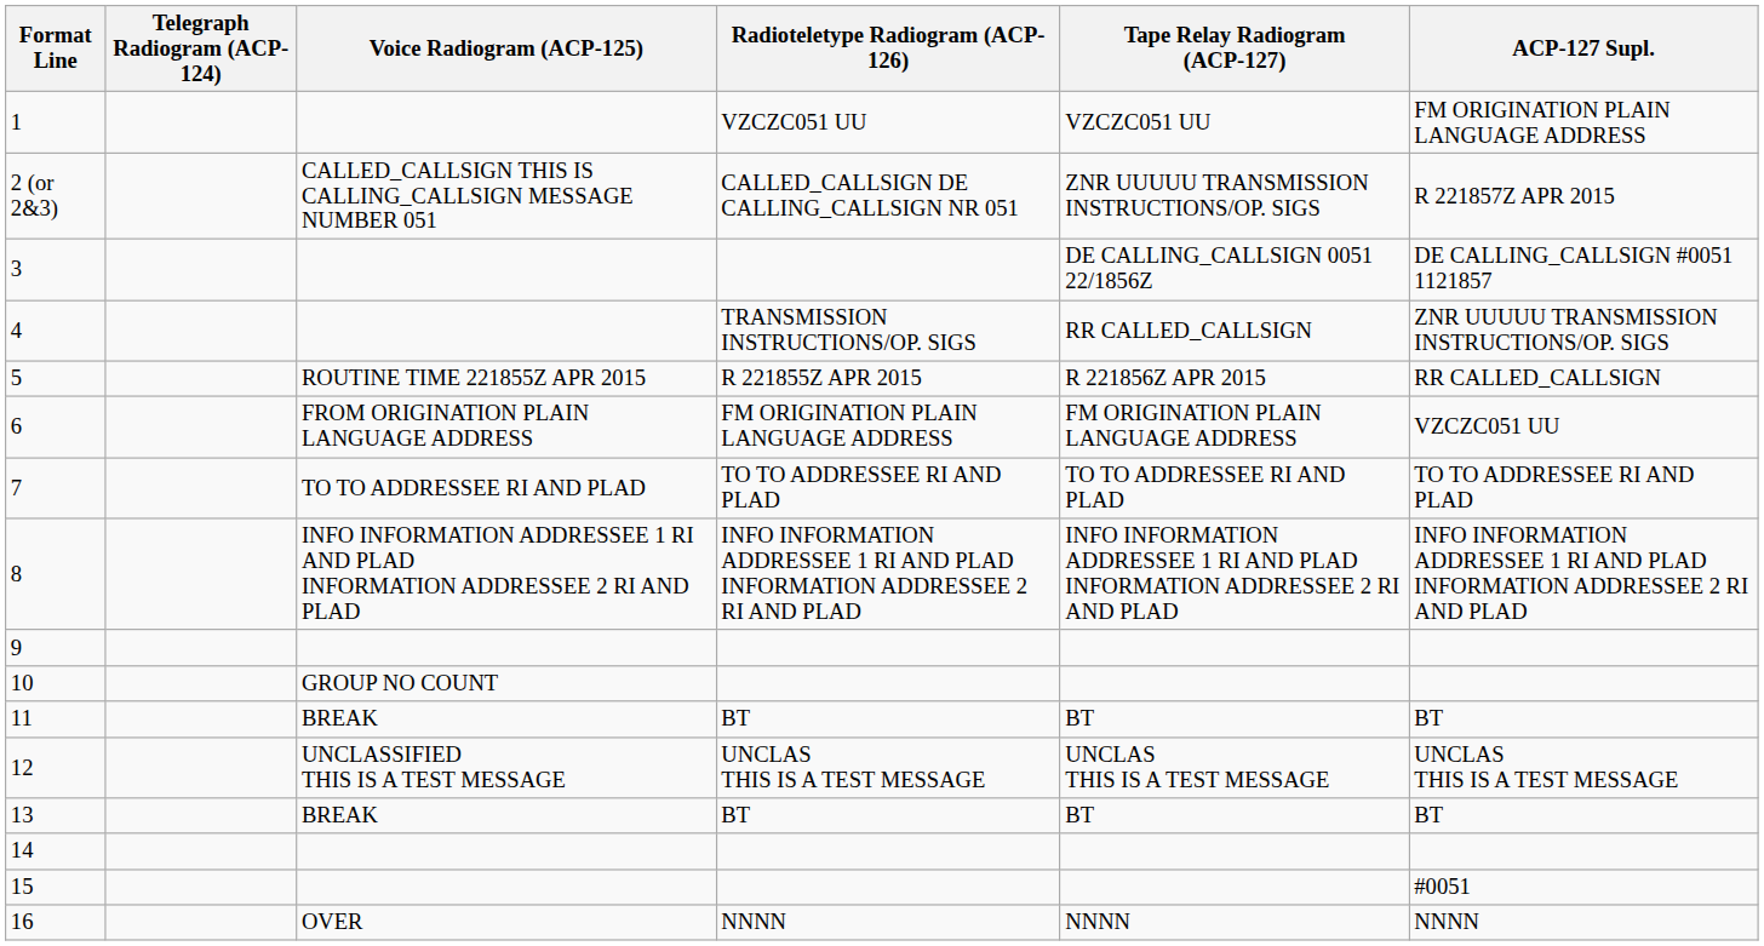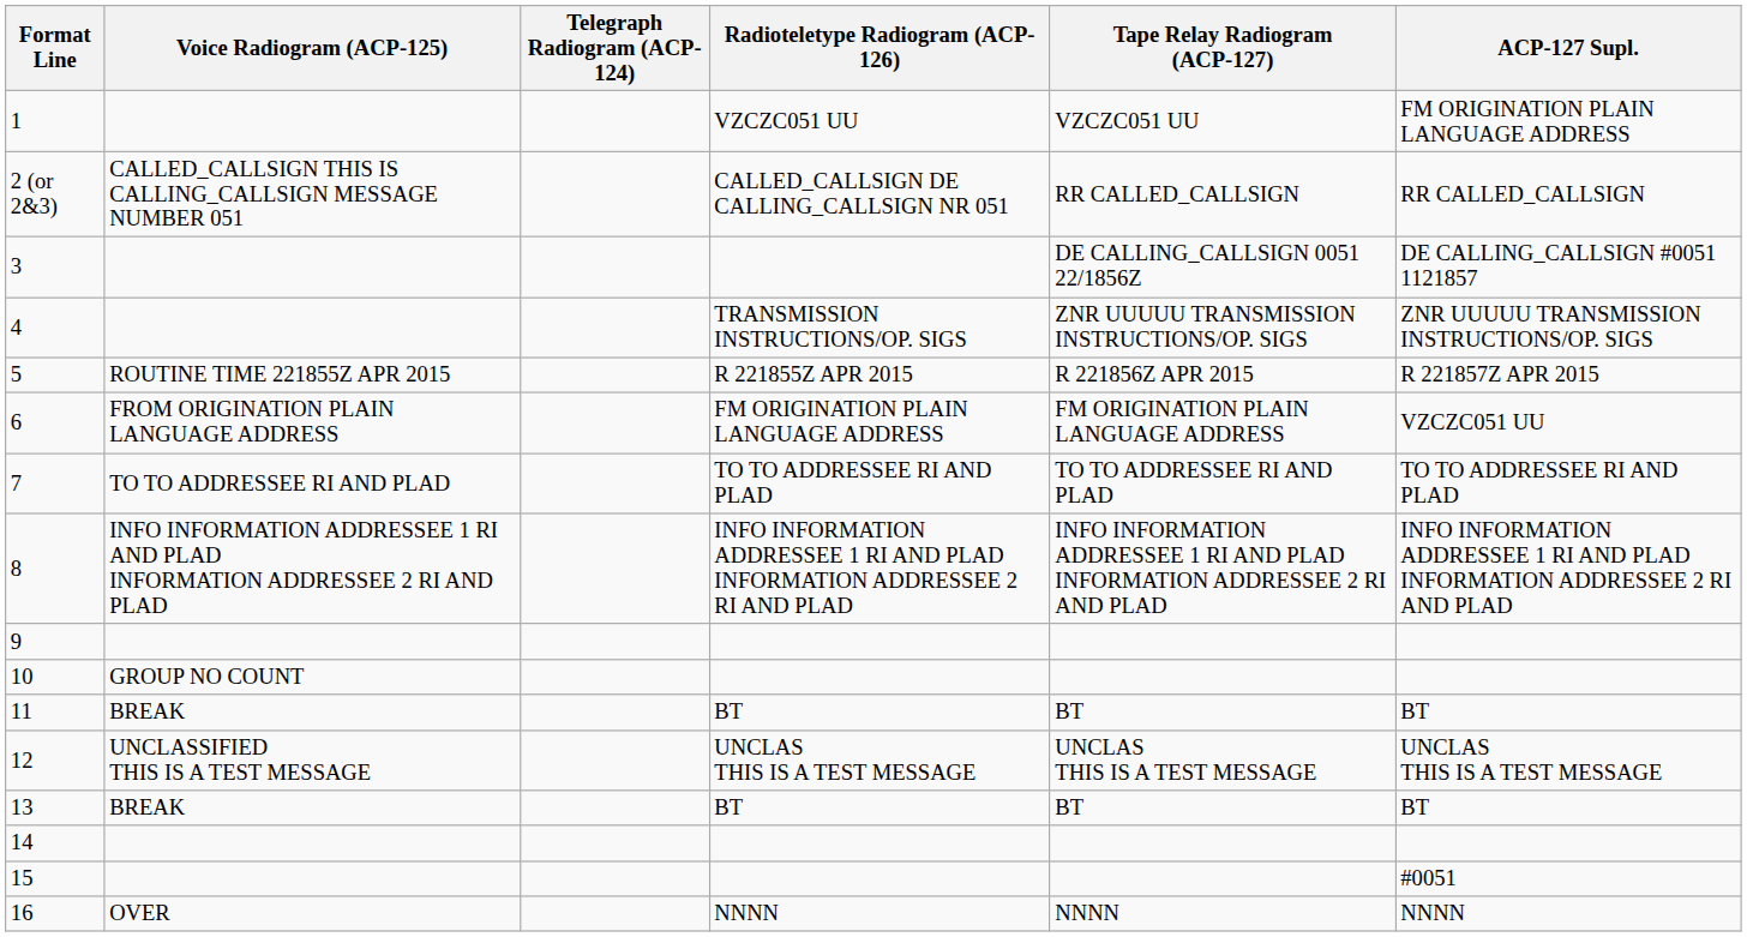columns swapped: Telegraph Radiogram (ACP-124) <-> Voice Radiogram (ACP-125)
2 (or 2&3) | Tape Relay Radiogram (ACP-127): ZNR UUUUU TRANSMISSION INSTRUCTIONS/OP. SIGS -> RR CALLED_CALLSIGN
2 (or 2&3) | ACP-127 Supl.: R 221857Z APR 2015 -> RR CALLED_CALLSIGN
4 | Tape Relay Radiogram (ACP-127): RR CALLED_CALLSIGN -> ZNR UUUUU TRANSMISSION INSTRUCTIONS/OP. SIGS
5 | ACP-127 Supl.: RR CALLED_CALLSIGN -> R 221857Z APR 2015
